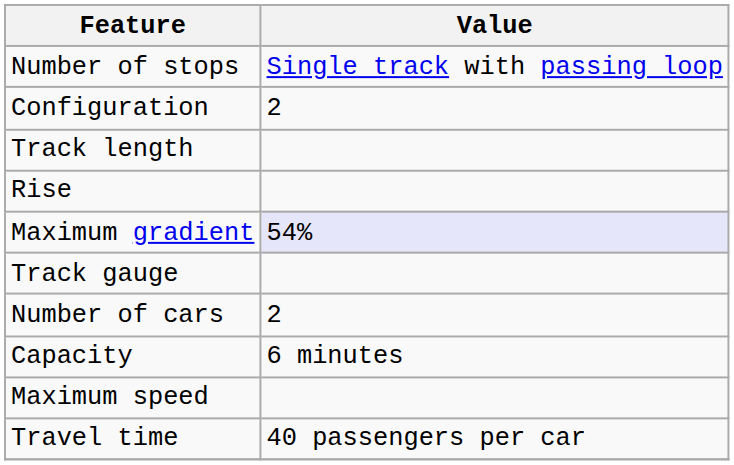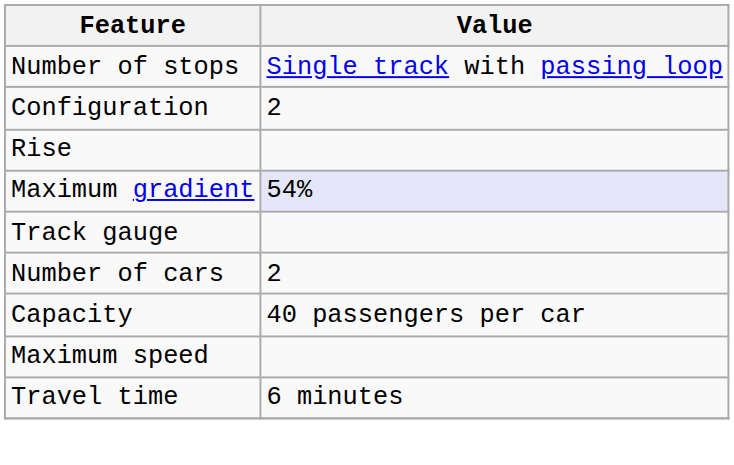- row: Track length
Capacity | Value: 6 minutes -> 40 passengers per car
Travel time | Value: 40 passengers per car -> 6 minutes
